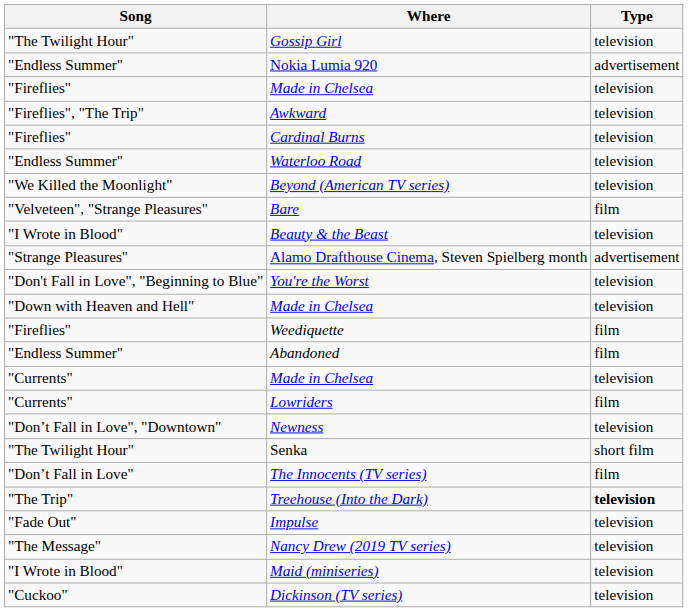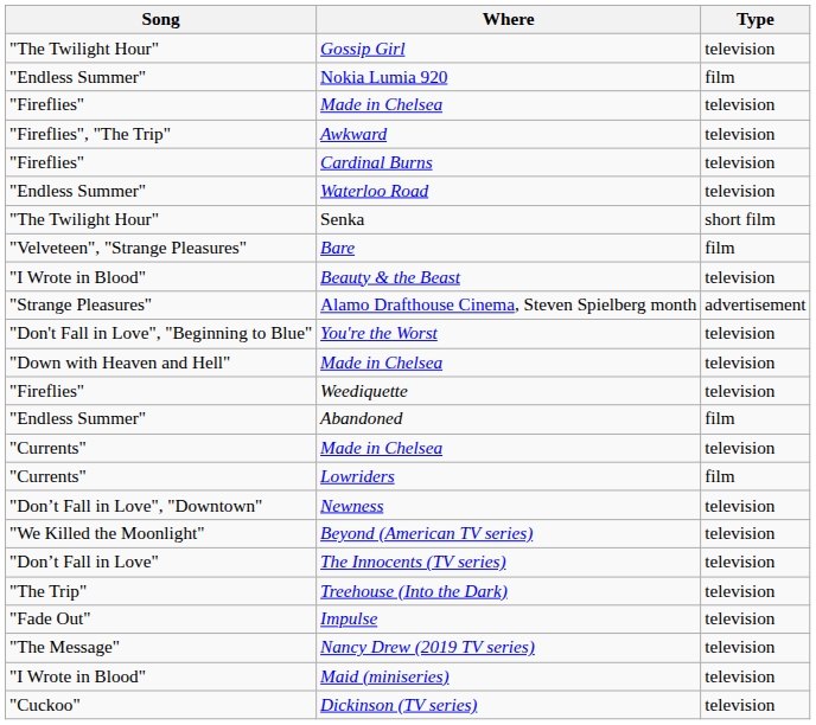Nokia Lumia 920 | Type: advertisement -> film
rows swapped: Senka <-> Beyond (American TV series)
Weediquette | Type: film -> television
The Innocents (TV series) | Type: film -> television
Treehouse (Into the Dark) | Type: bold -> normal
